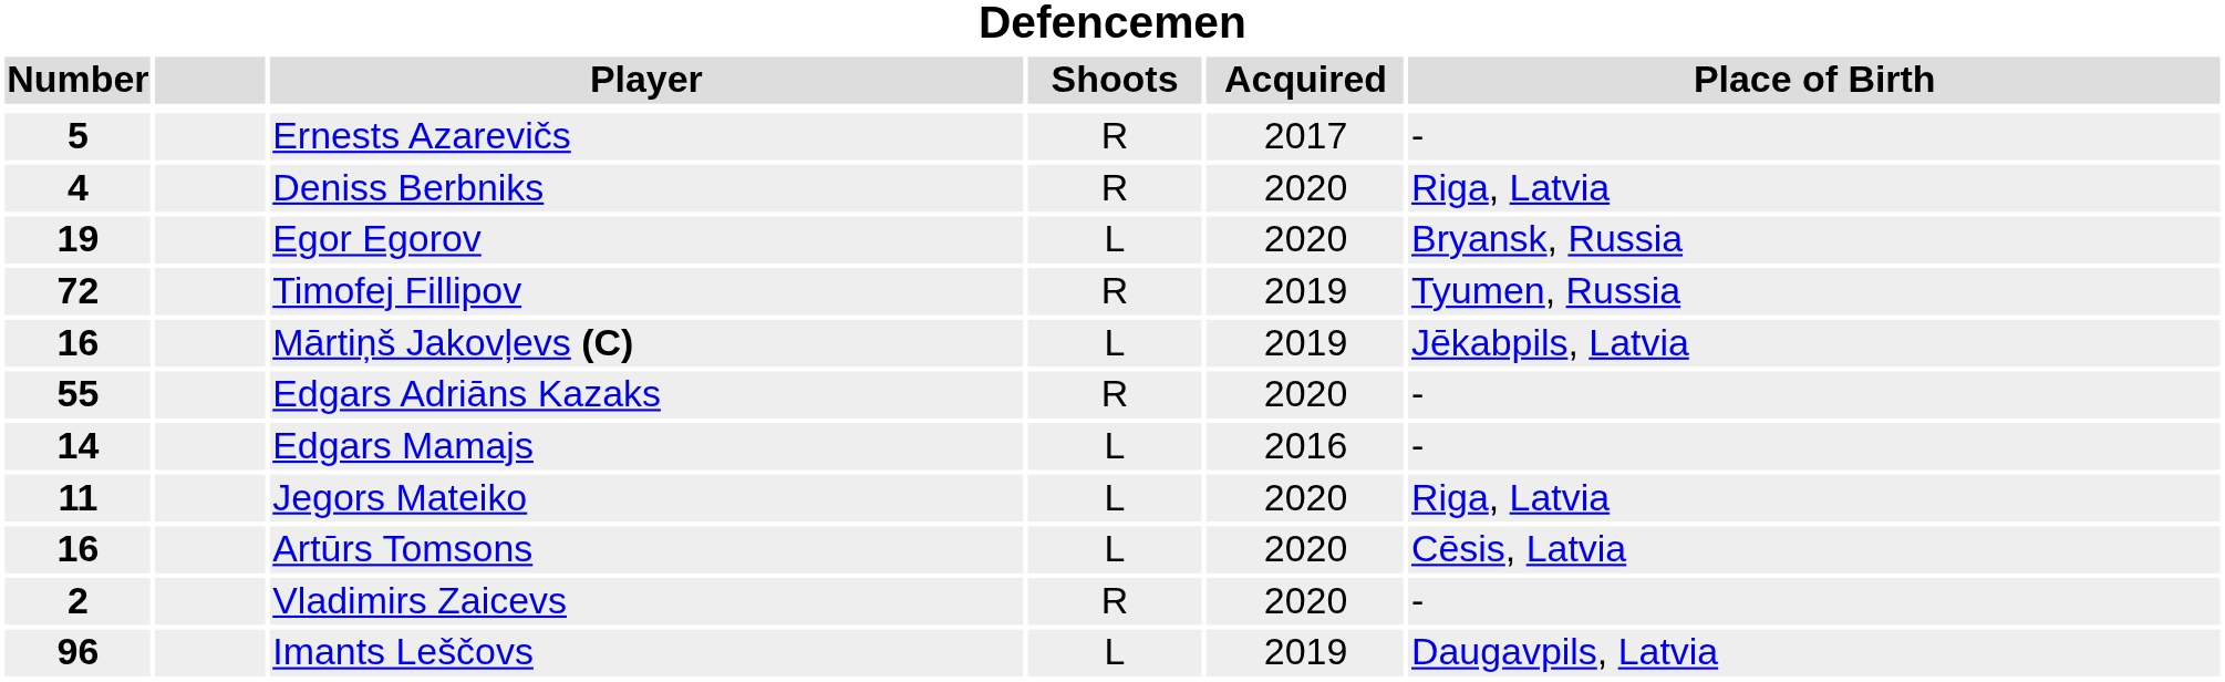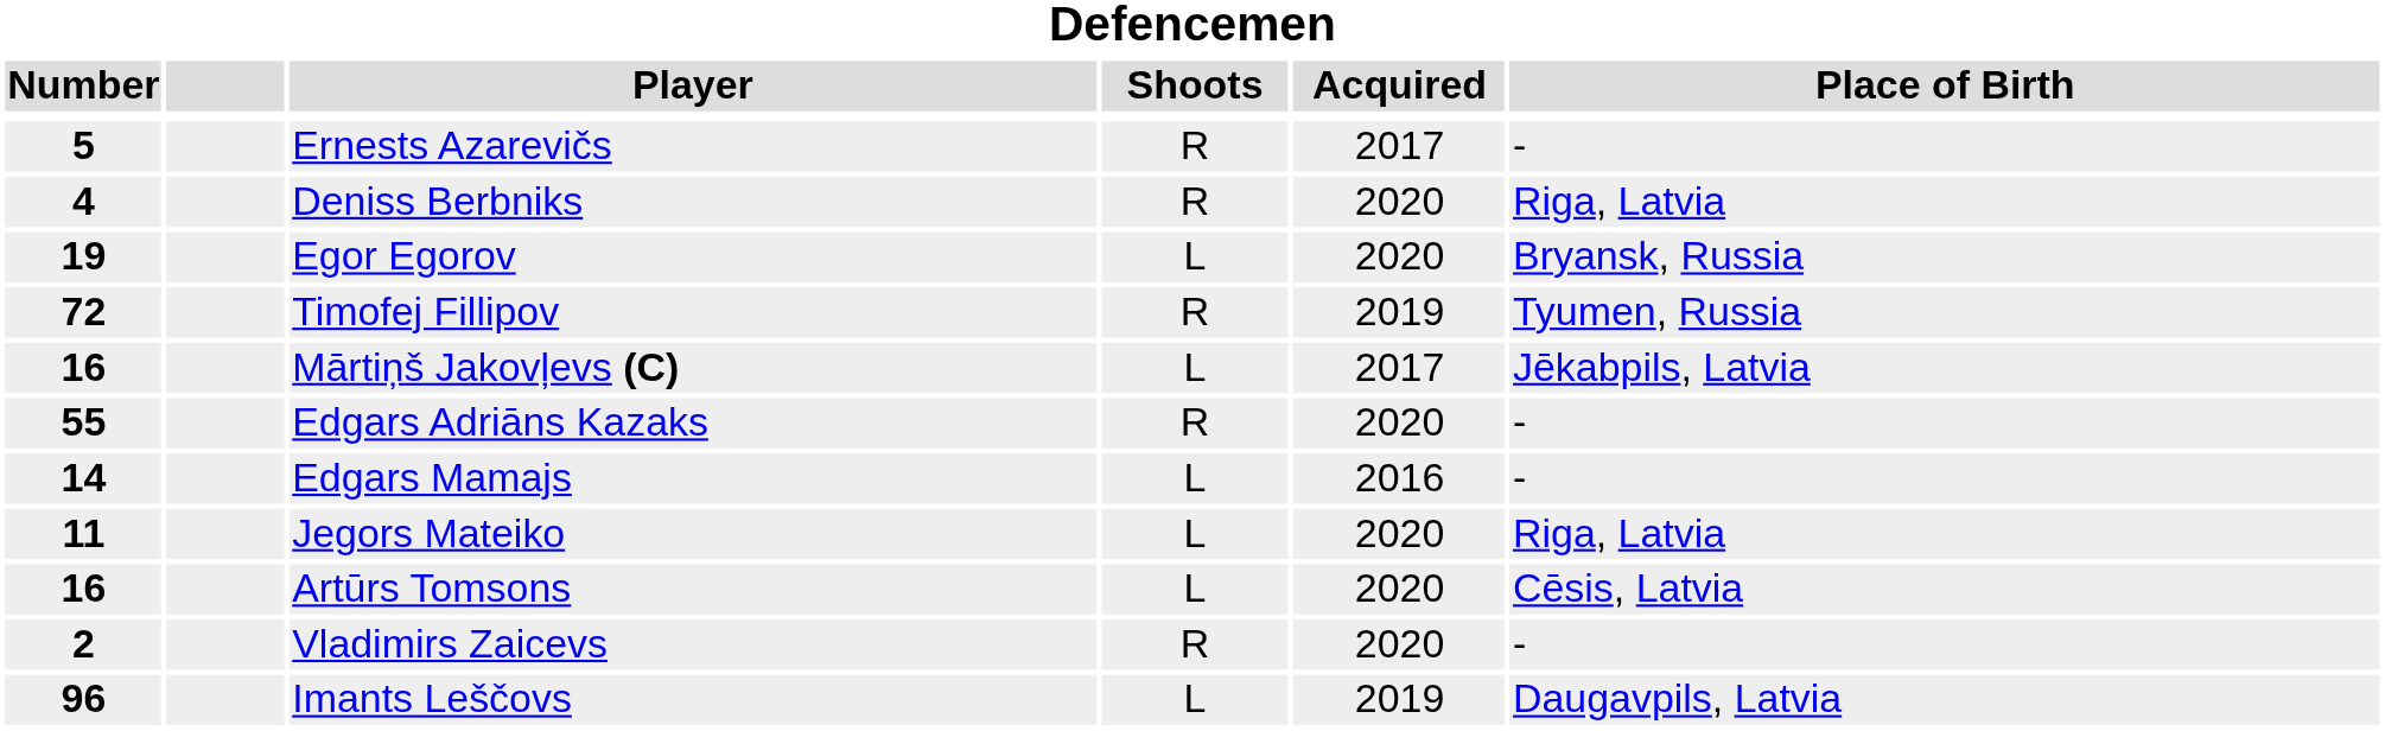Mārtiņš Jakovļevs (C) | Acquired: 2019 -> 2017
